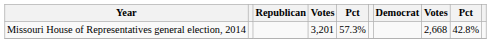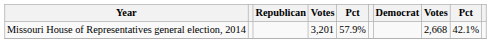Missouri House of Representatives general election, 2014 | column 5: 57.3% -> 57.9%
Missouri House of Representatives general election, 2014 | column 9: 42.8% -> 42.1%
